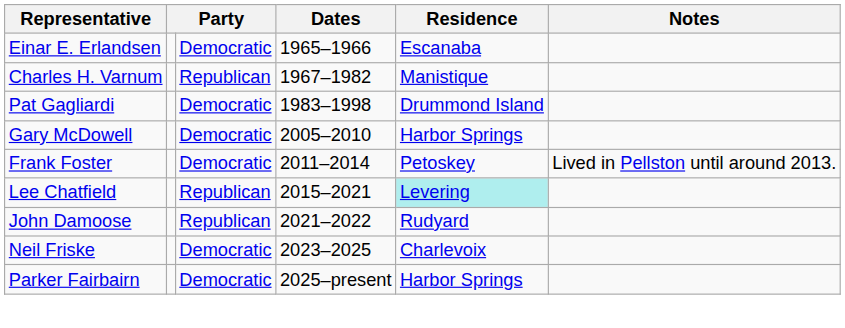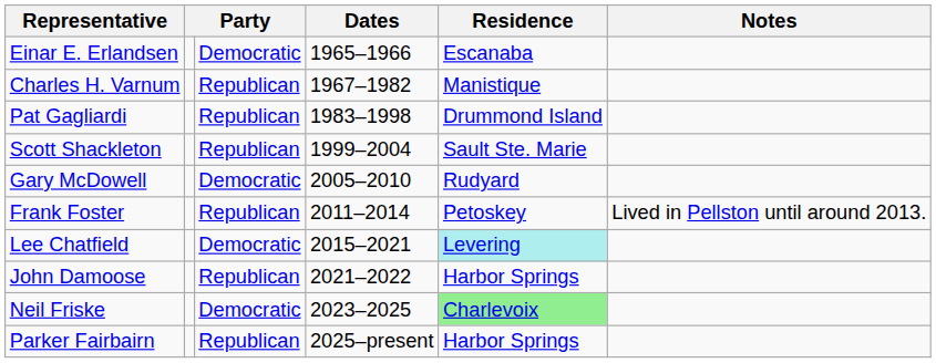Pat Gagliardi | column 3: Democratic -> Republican
+ row: Scott Shackleton | Republican | 1999–2004 | Sault Ste. Marie
Gary McDowell | Residence: Harbor Springs -> Rudyard
Frank Foster | column 3: Democratic -> Republican
Lee Chatfield | column 3: Republican -> Democratic
John Damoose | Residence: Rudyard -> Harbor Springs
Neil Friske | Residence: no background -> lightgreen background
Parker Fairbairn | column 3: Democratic -> Republican
